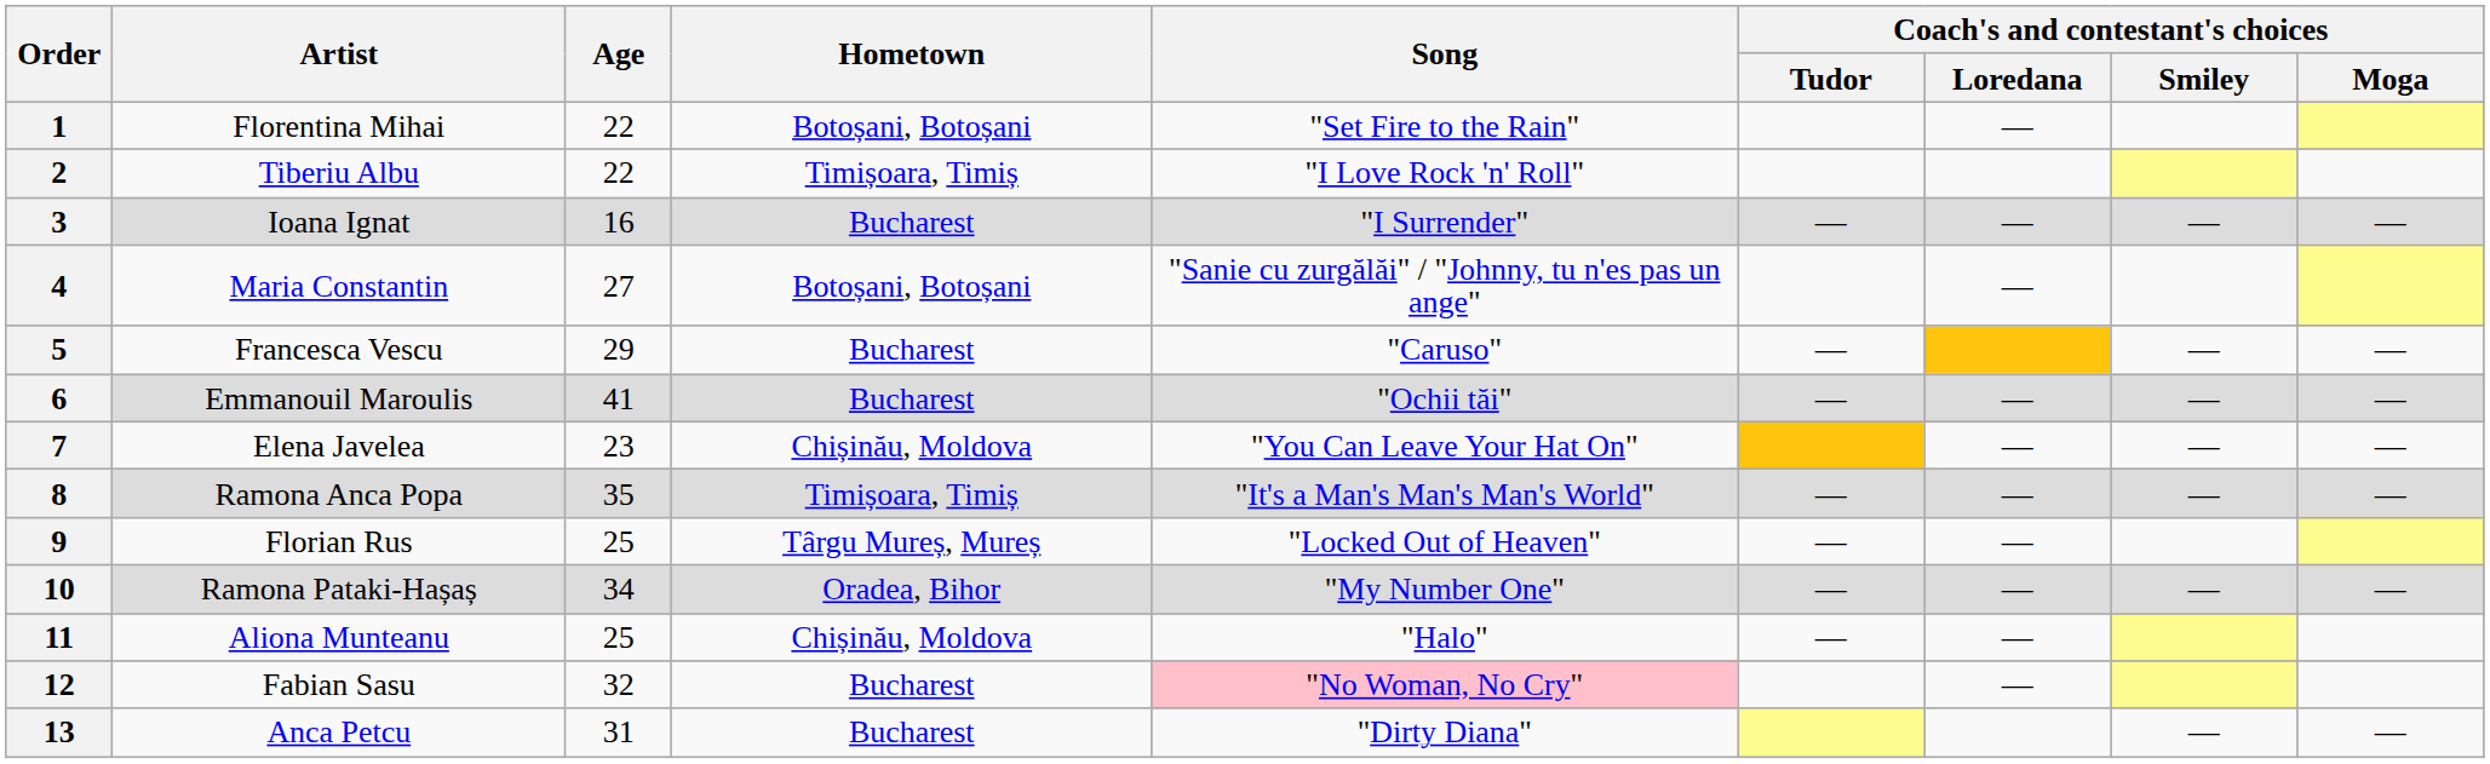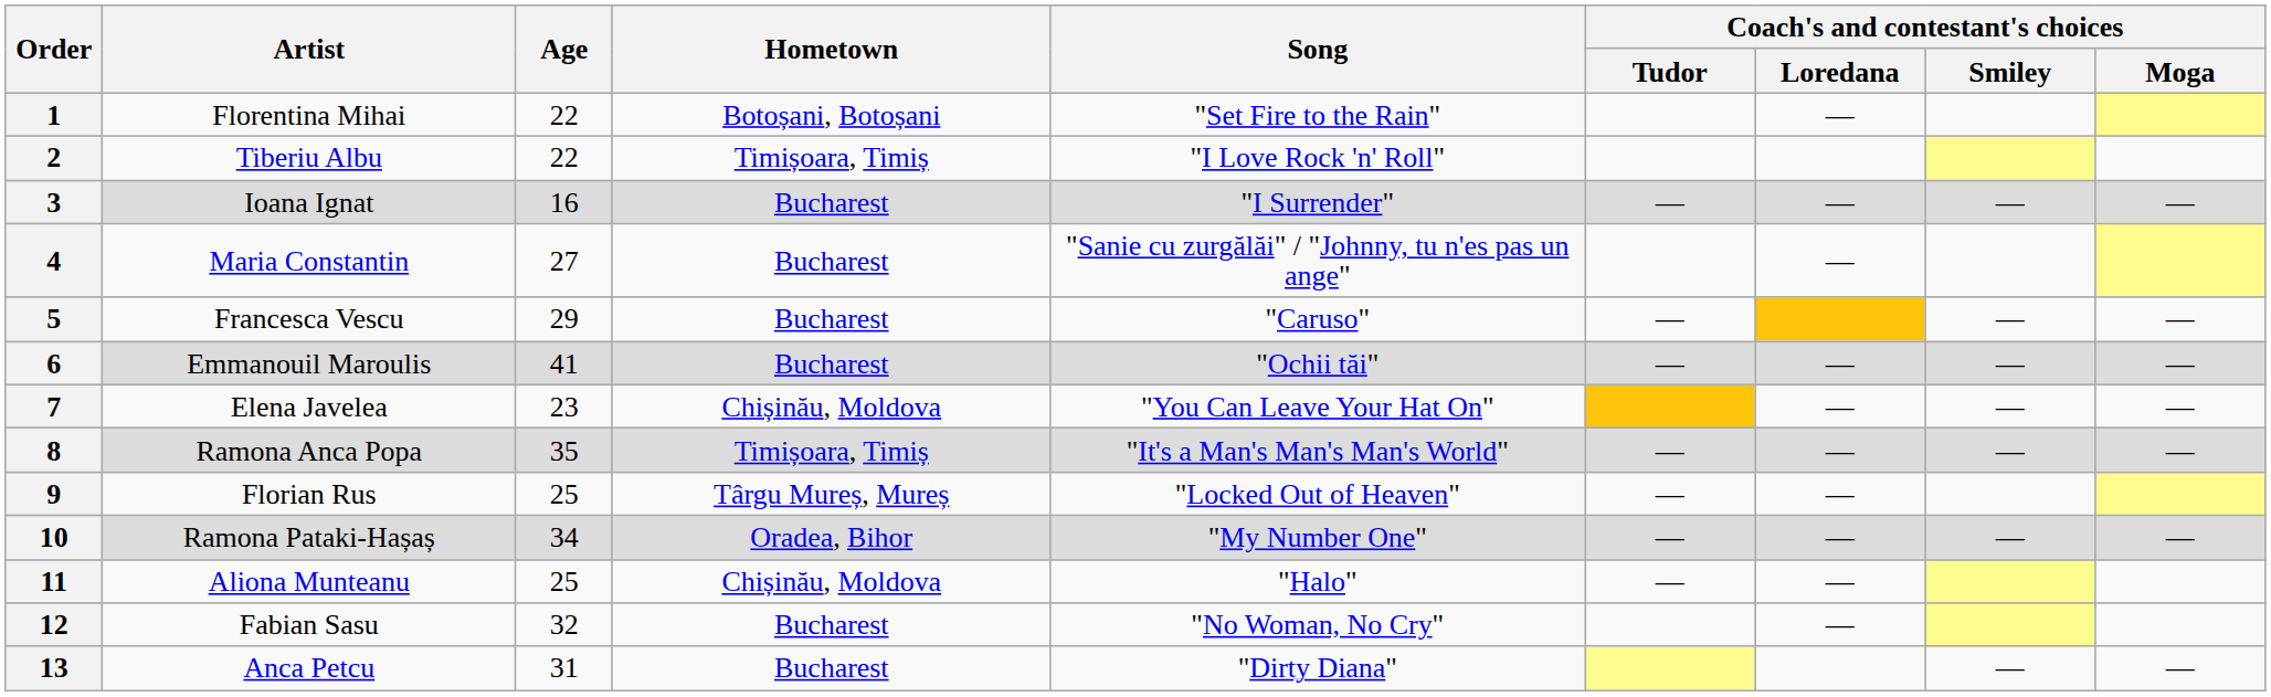4 | Hometown: Botoșani, Botoșani -> Bucharest
12 | Song: pink background -> no background
